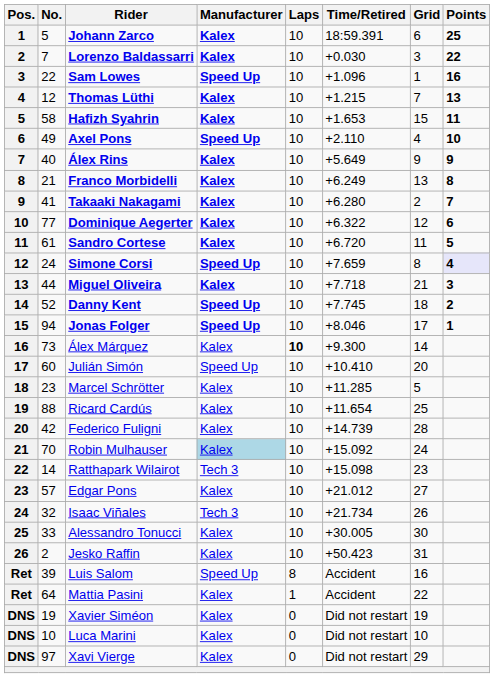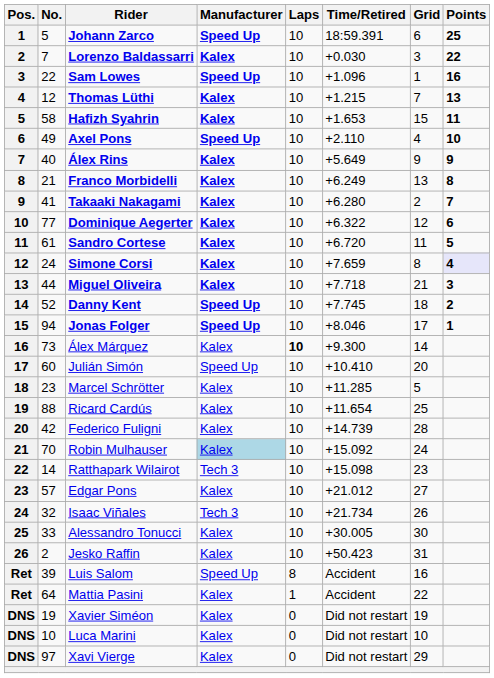Johann Zarco | Manufacturer: Kalex -> Speed Up
Simone Corsi | Manufacturer: Speed Up -> Kalex
